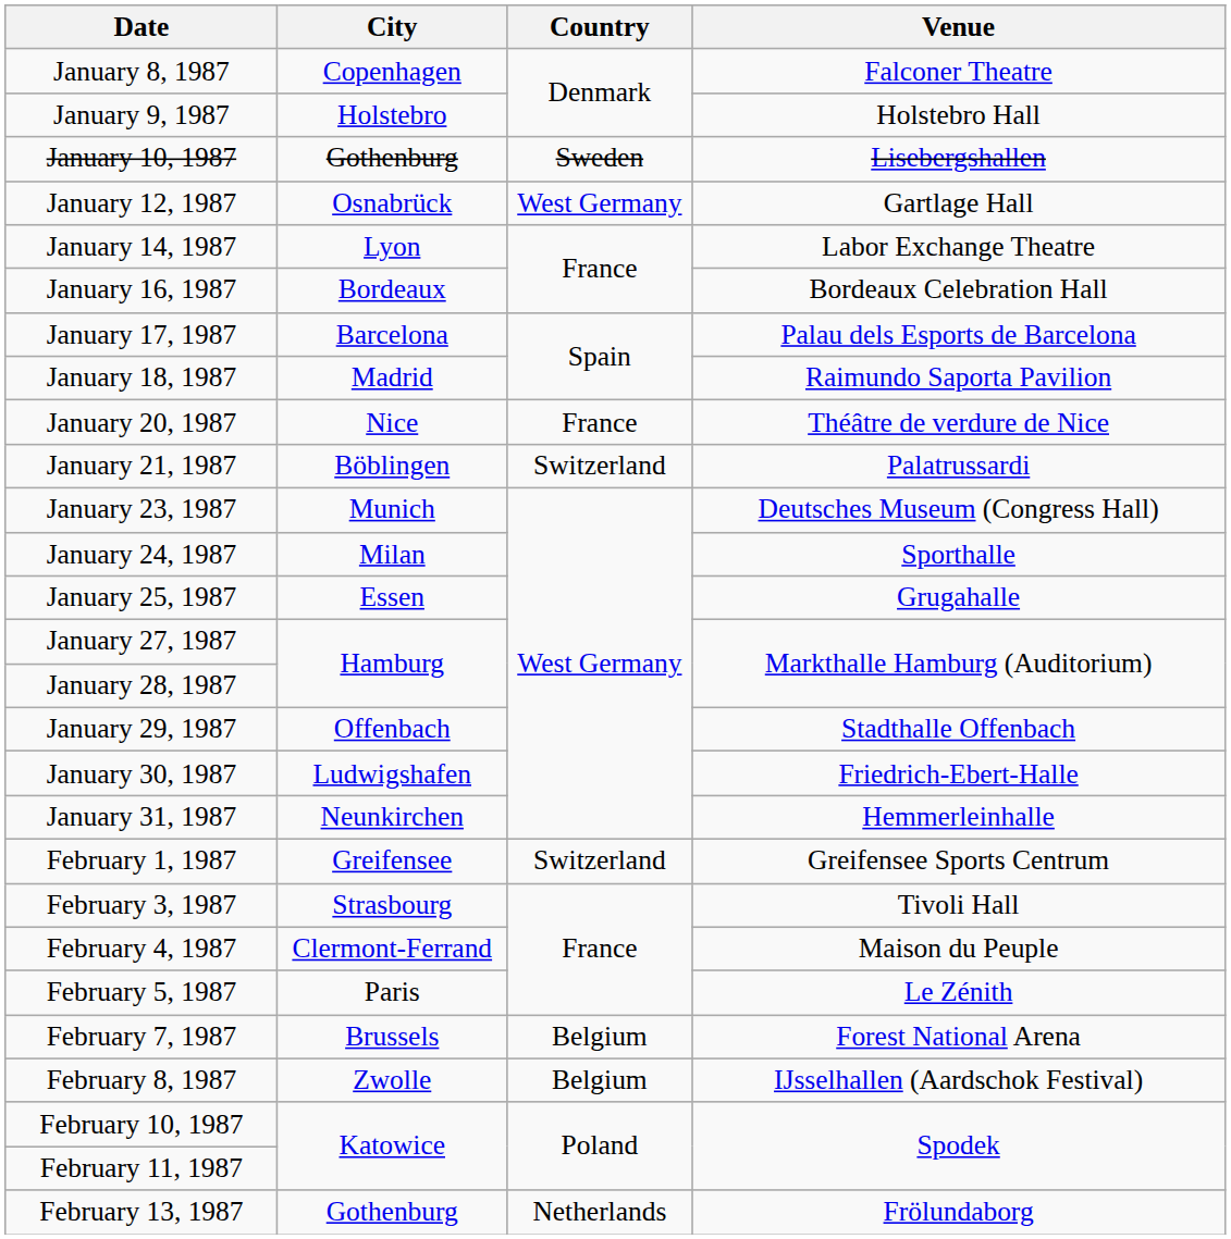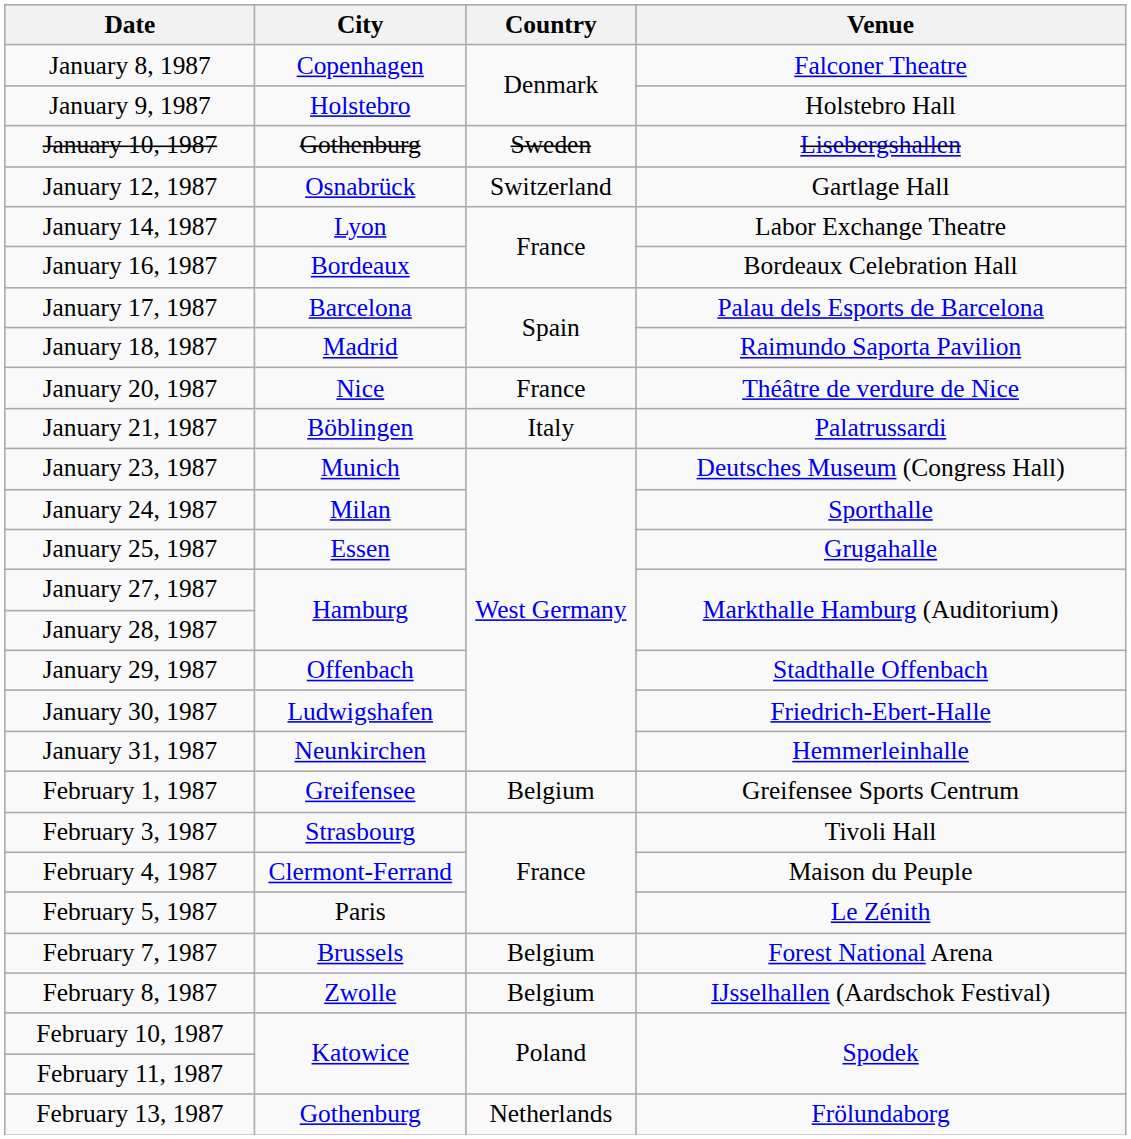January 12, 1987 | Country: West Germany -> Switzerland
January 21, 1987 | Country: Switzerland -> Italy
February 1, 1987 | Country: Switzerland -> Belgium
